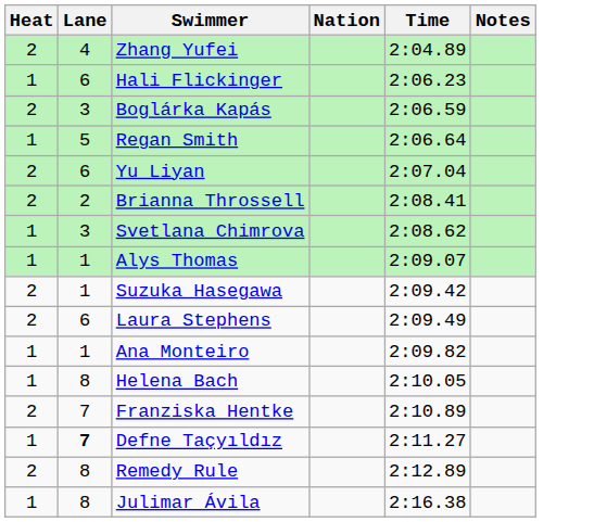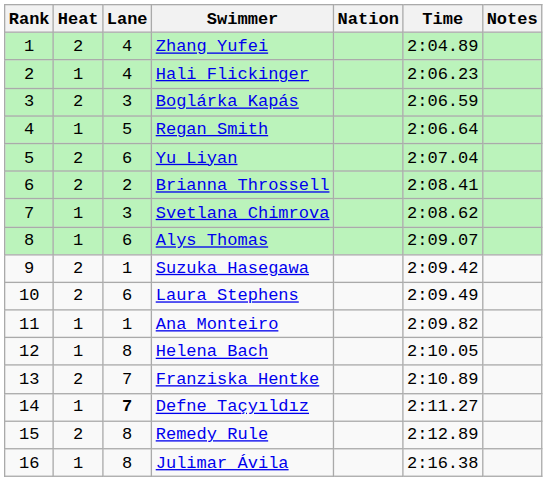+ column: Rank | 1 | 2 | 3 | 4 | 5 | 6 | 7 | 8 | 9 | 10 | 11 | 12 | 13 | 14 | 15 | 16
Hali Flickinger | Lane: 6 -> 4
Alys Thomas | Lane: 1 -> 6
